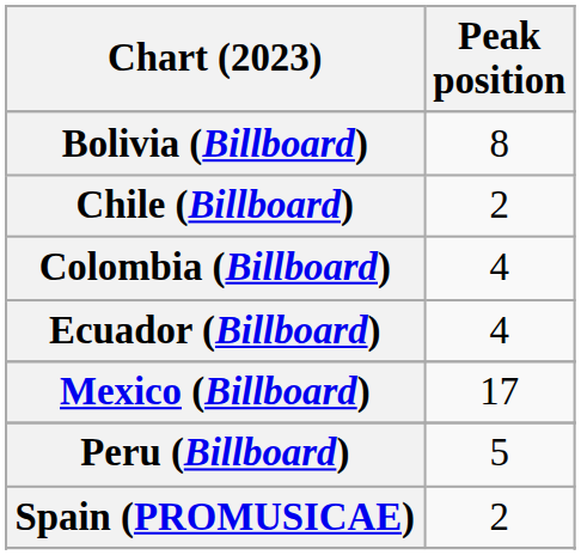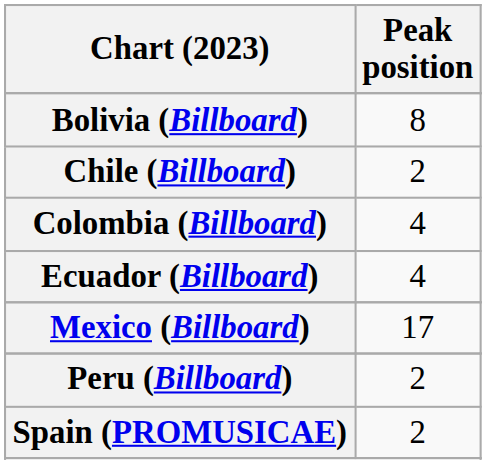Peru (Billboard) | Peak position: 5 -> 2
